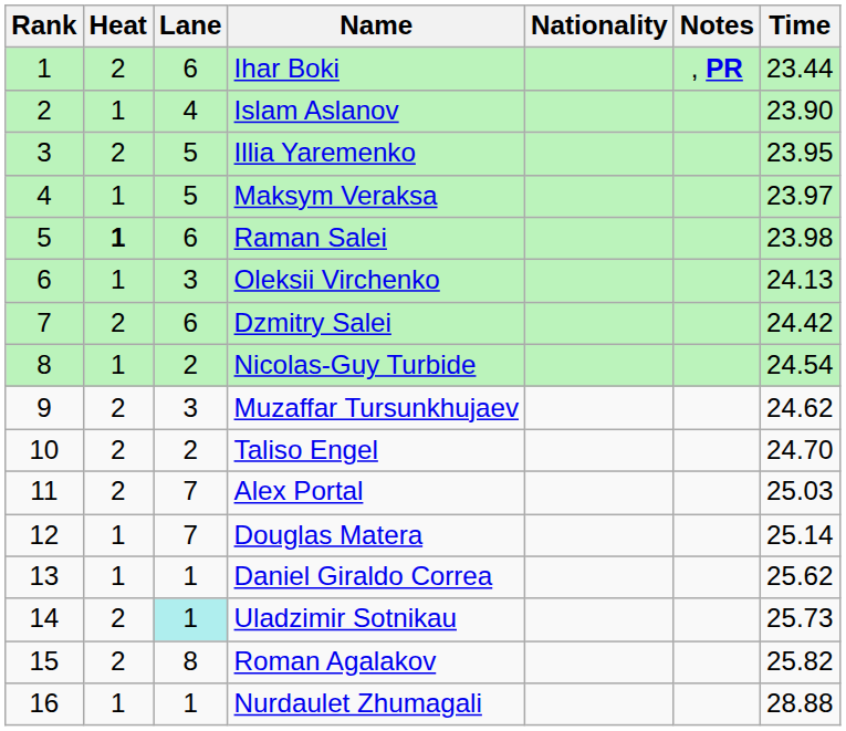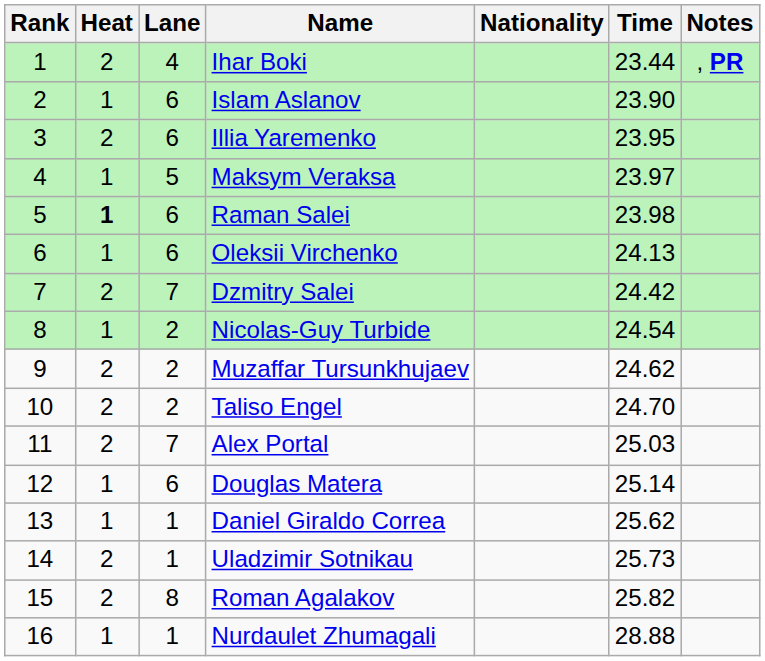columns swapped: Time <-> Notes
Ihar Boki | Lane: 6 -> 4
Islam Aslanov | Lane: 4 -> 6
Illia Yaremenko | Lane: 5 -> 6
Oleksii Virchenko | Lane: 3 -> 6
Dzmitry Salei | Lane: 6 -> 7
Muzaffar Tursunkhujaev | Lane: 3 -> 2
Douglas Matera | Lane: 7 -> 6
Uladzimir Sotnikau | Lane: paleturquoise background -> no background
